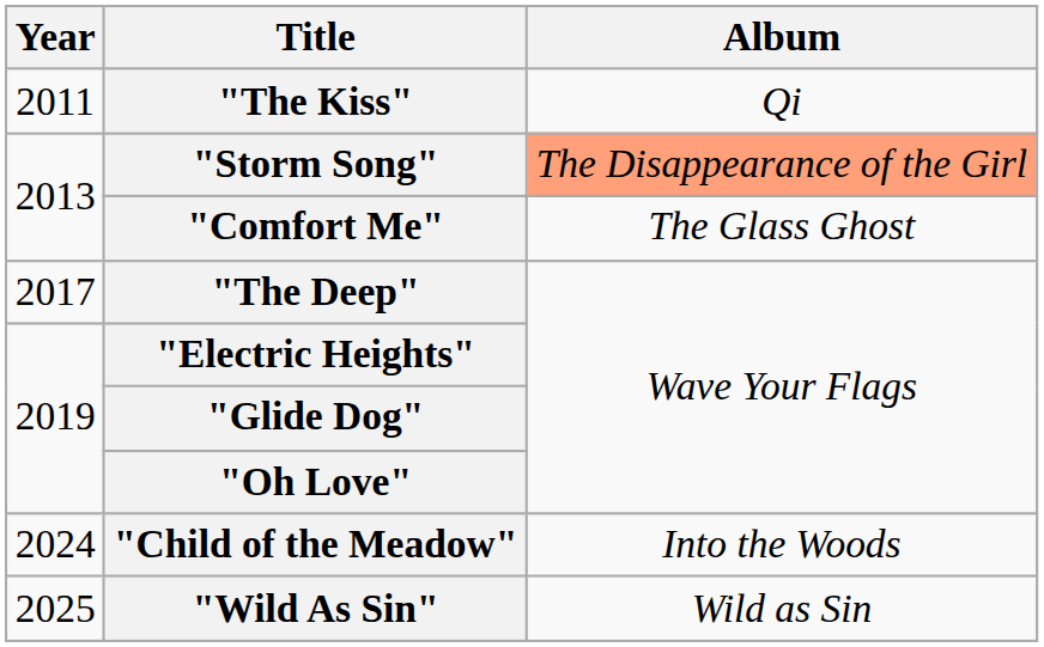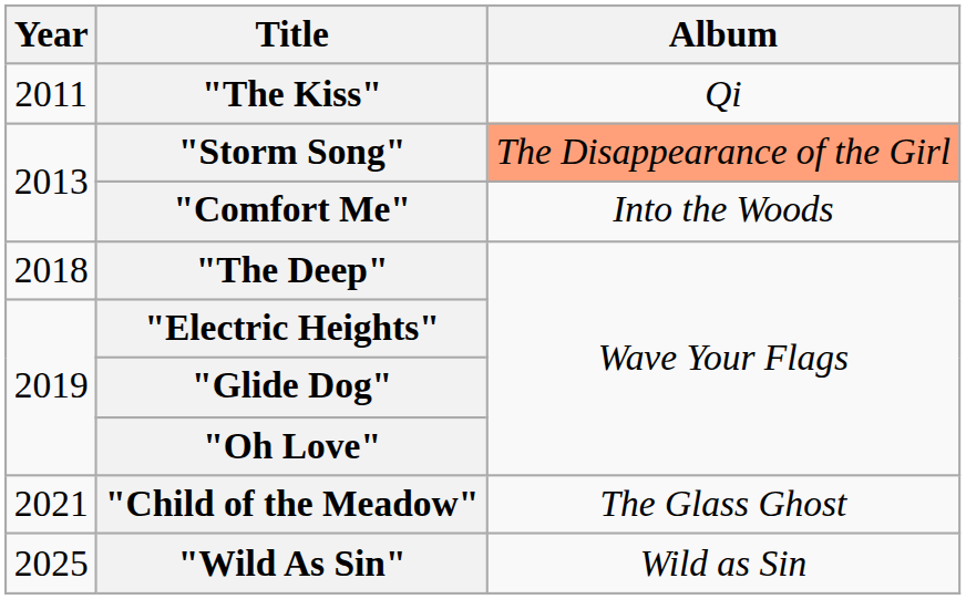"Comfort Me" | Album: The Glass Ghost -> Into the Woods
"The Deep" | Year: 2017 -> 2018
"Child of the Meadow" | Year: 2024 -> 2021
"Child of the Meadow" | Album: Into the Woods -> The Glass Ghost
